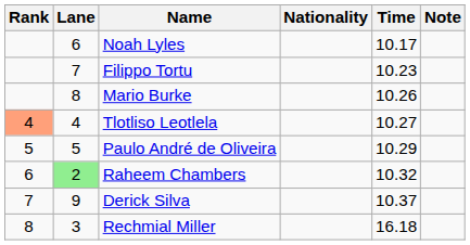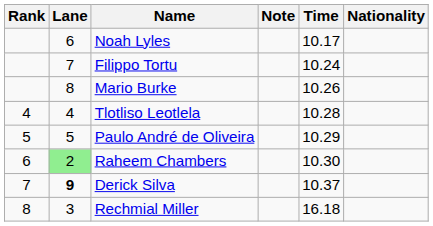columns swapped: Nationality <-> Note
Filippo Tortu | Time: 10.23 -> 10.24
Tlotliso Leotlela | Rank: lightsalmon background -> no background
Tlotliso Leotlela | Time: 10.27 -> 10.28
Raheem Chambers | Time: 10.32 -> 10.30
Derick Silva | Lane: normal -> bold
